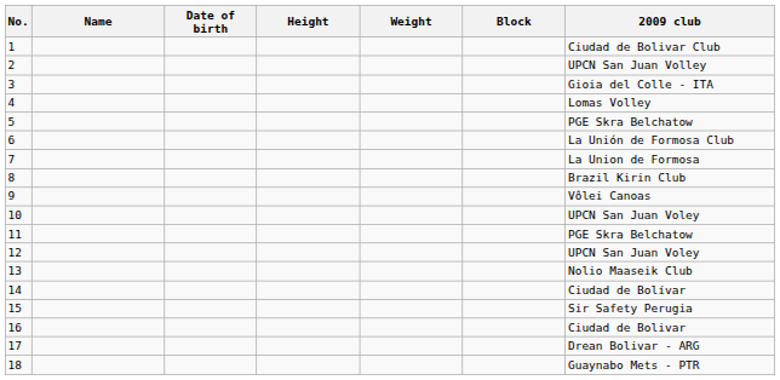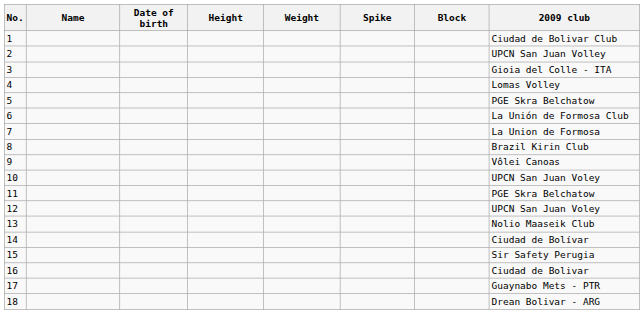+ column: Spike
17 | 2009 club: Drean Bolivar - ARG -> Guaynabo Mets - PTR
18 | 2009 club: Guaynabo Mets - PTR -> Drean Bolivar - ARG
